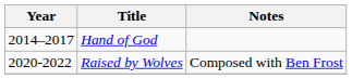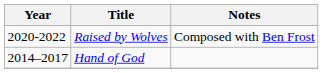rows swapped: Hand of God <-> Raised by Wolves
